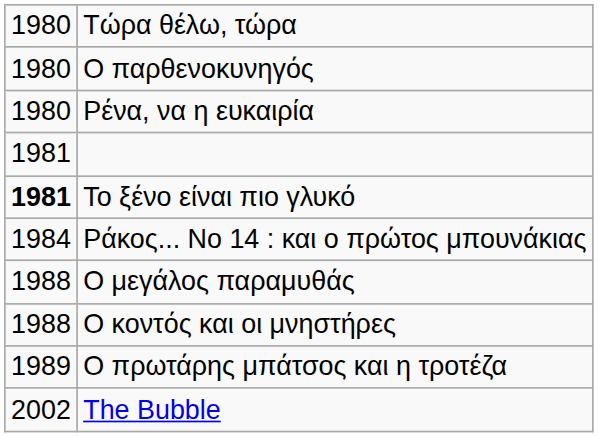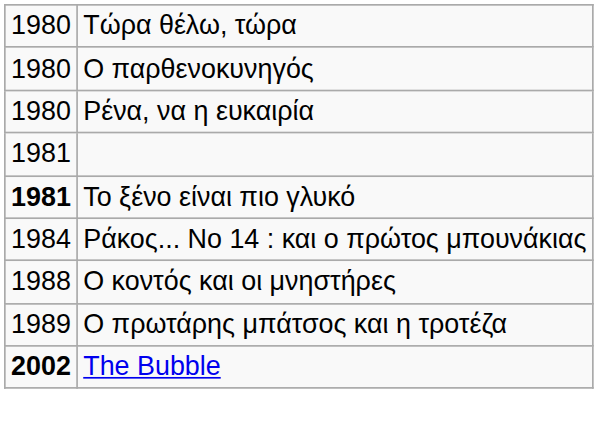- row: 1988 | Ο μεγάλος παραμυθάς
The Bubble | column 1: normal -> bold
